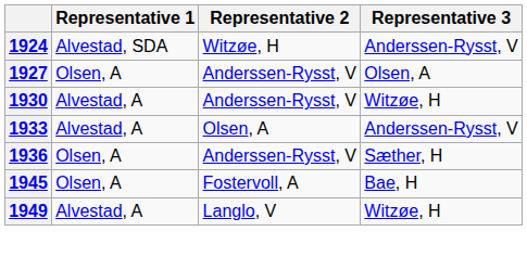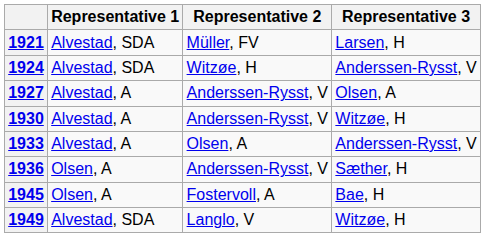+ row: 1921 | Alvestad, SDA | Müller, FV | Larsen, H
1927 | Representative 1: Olsen, A -> Alvestad, A
1949 | Representative 1: Alvestad, A -> Alvestad, SDA
